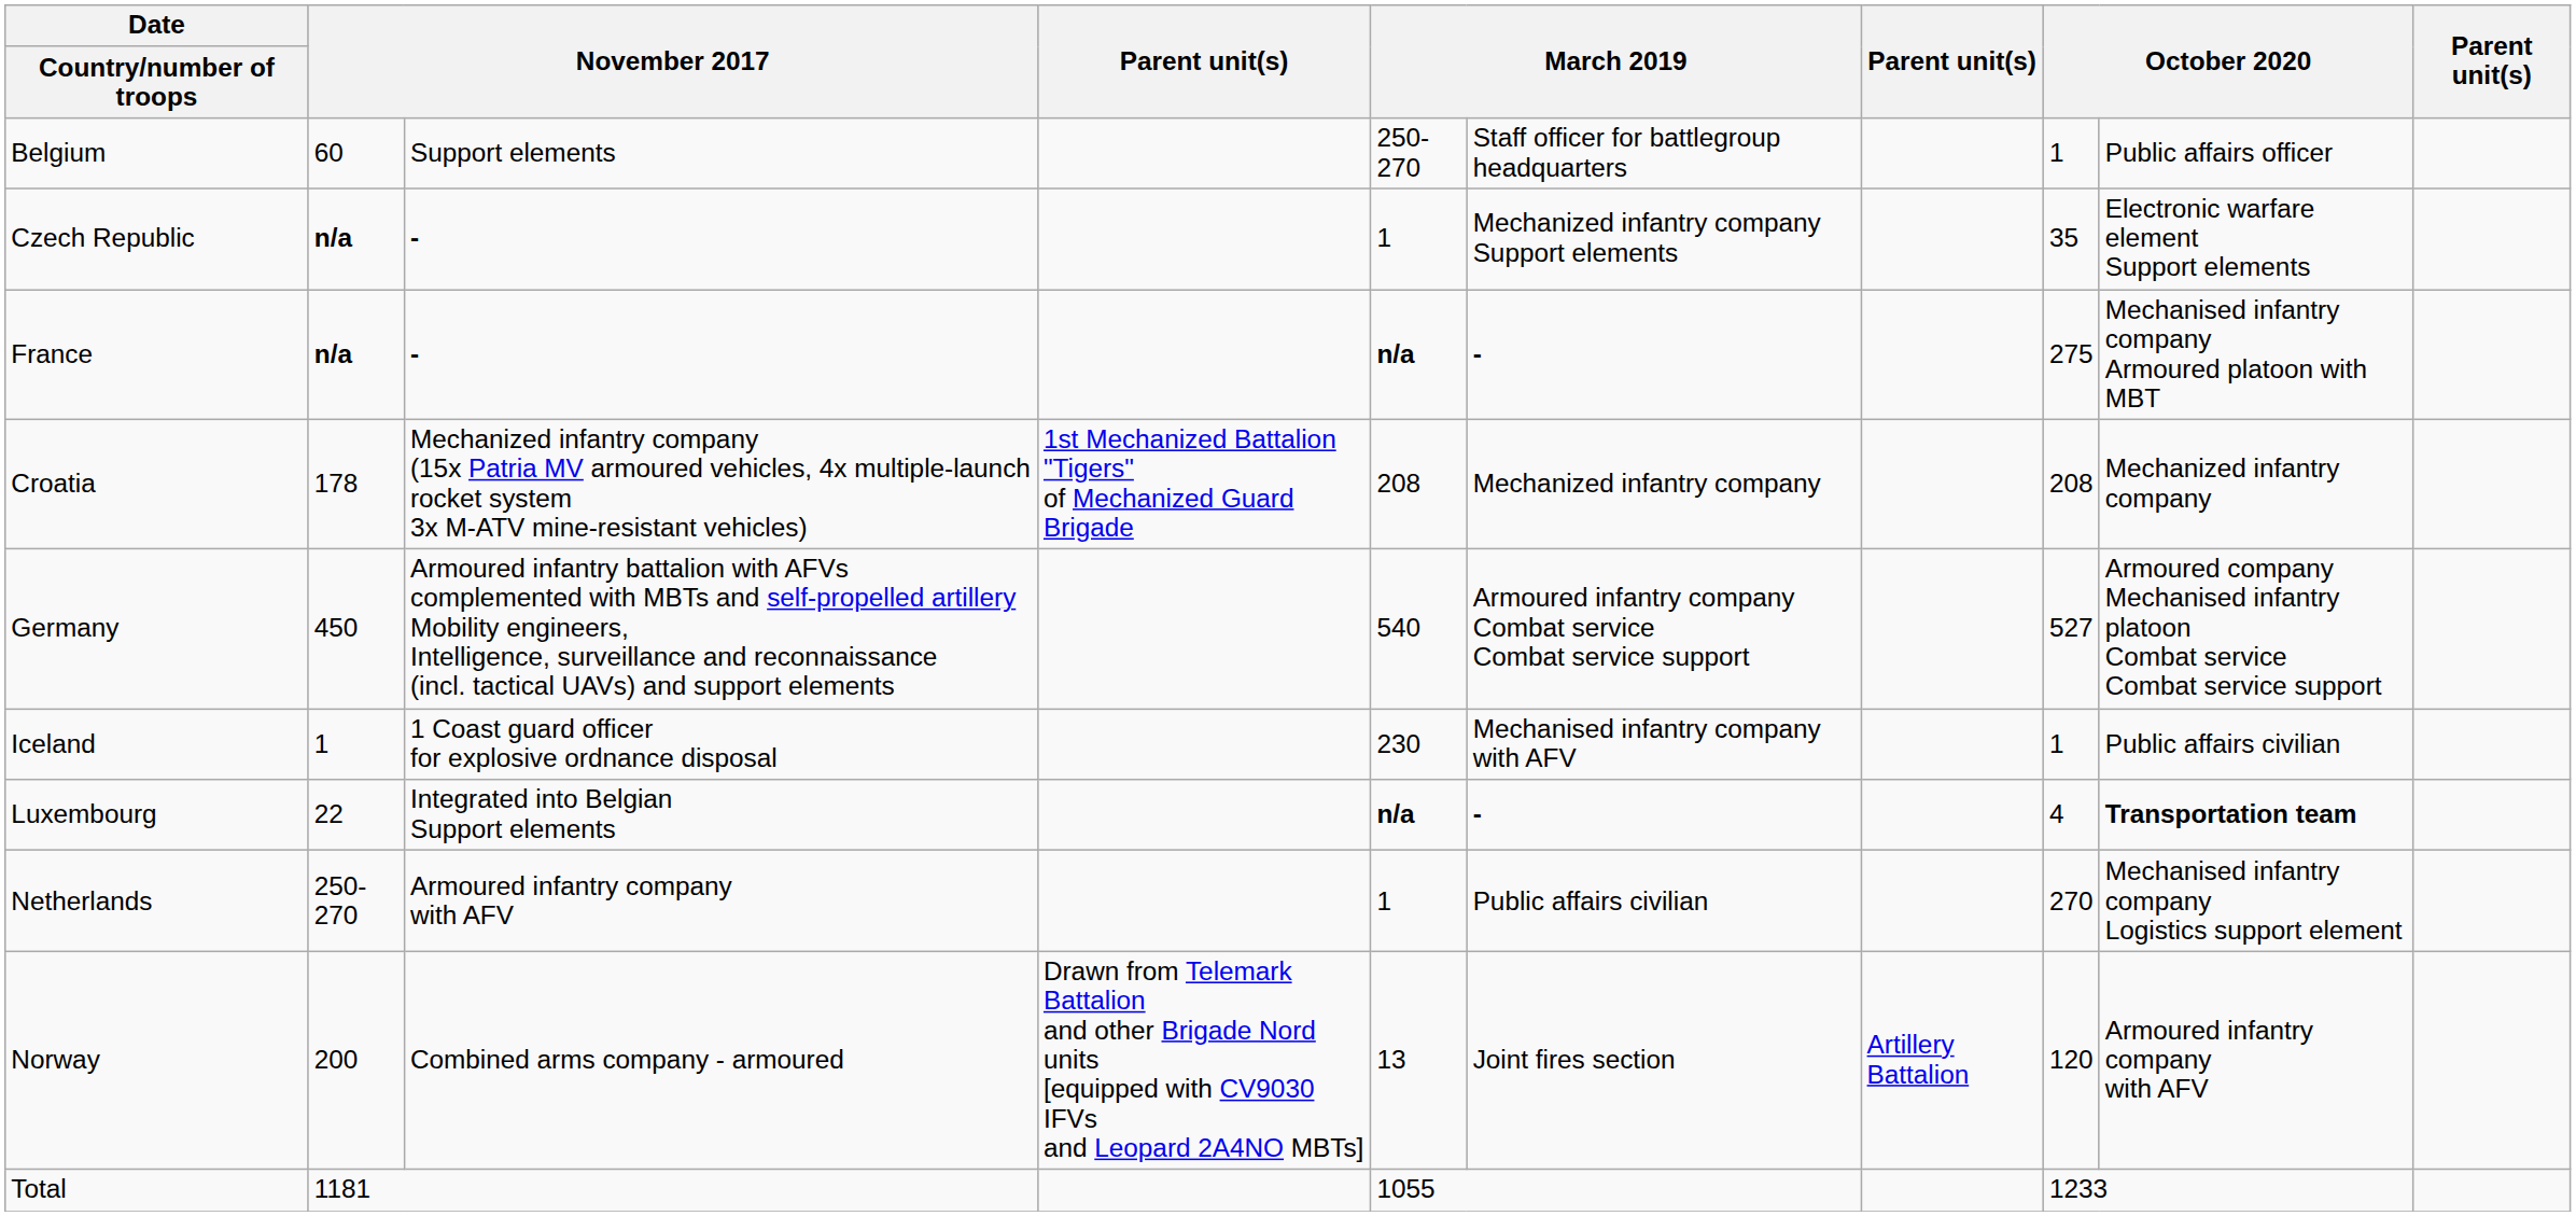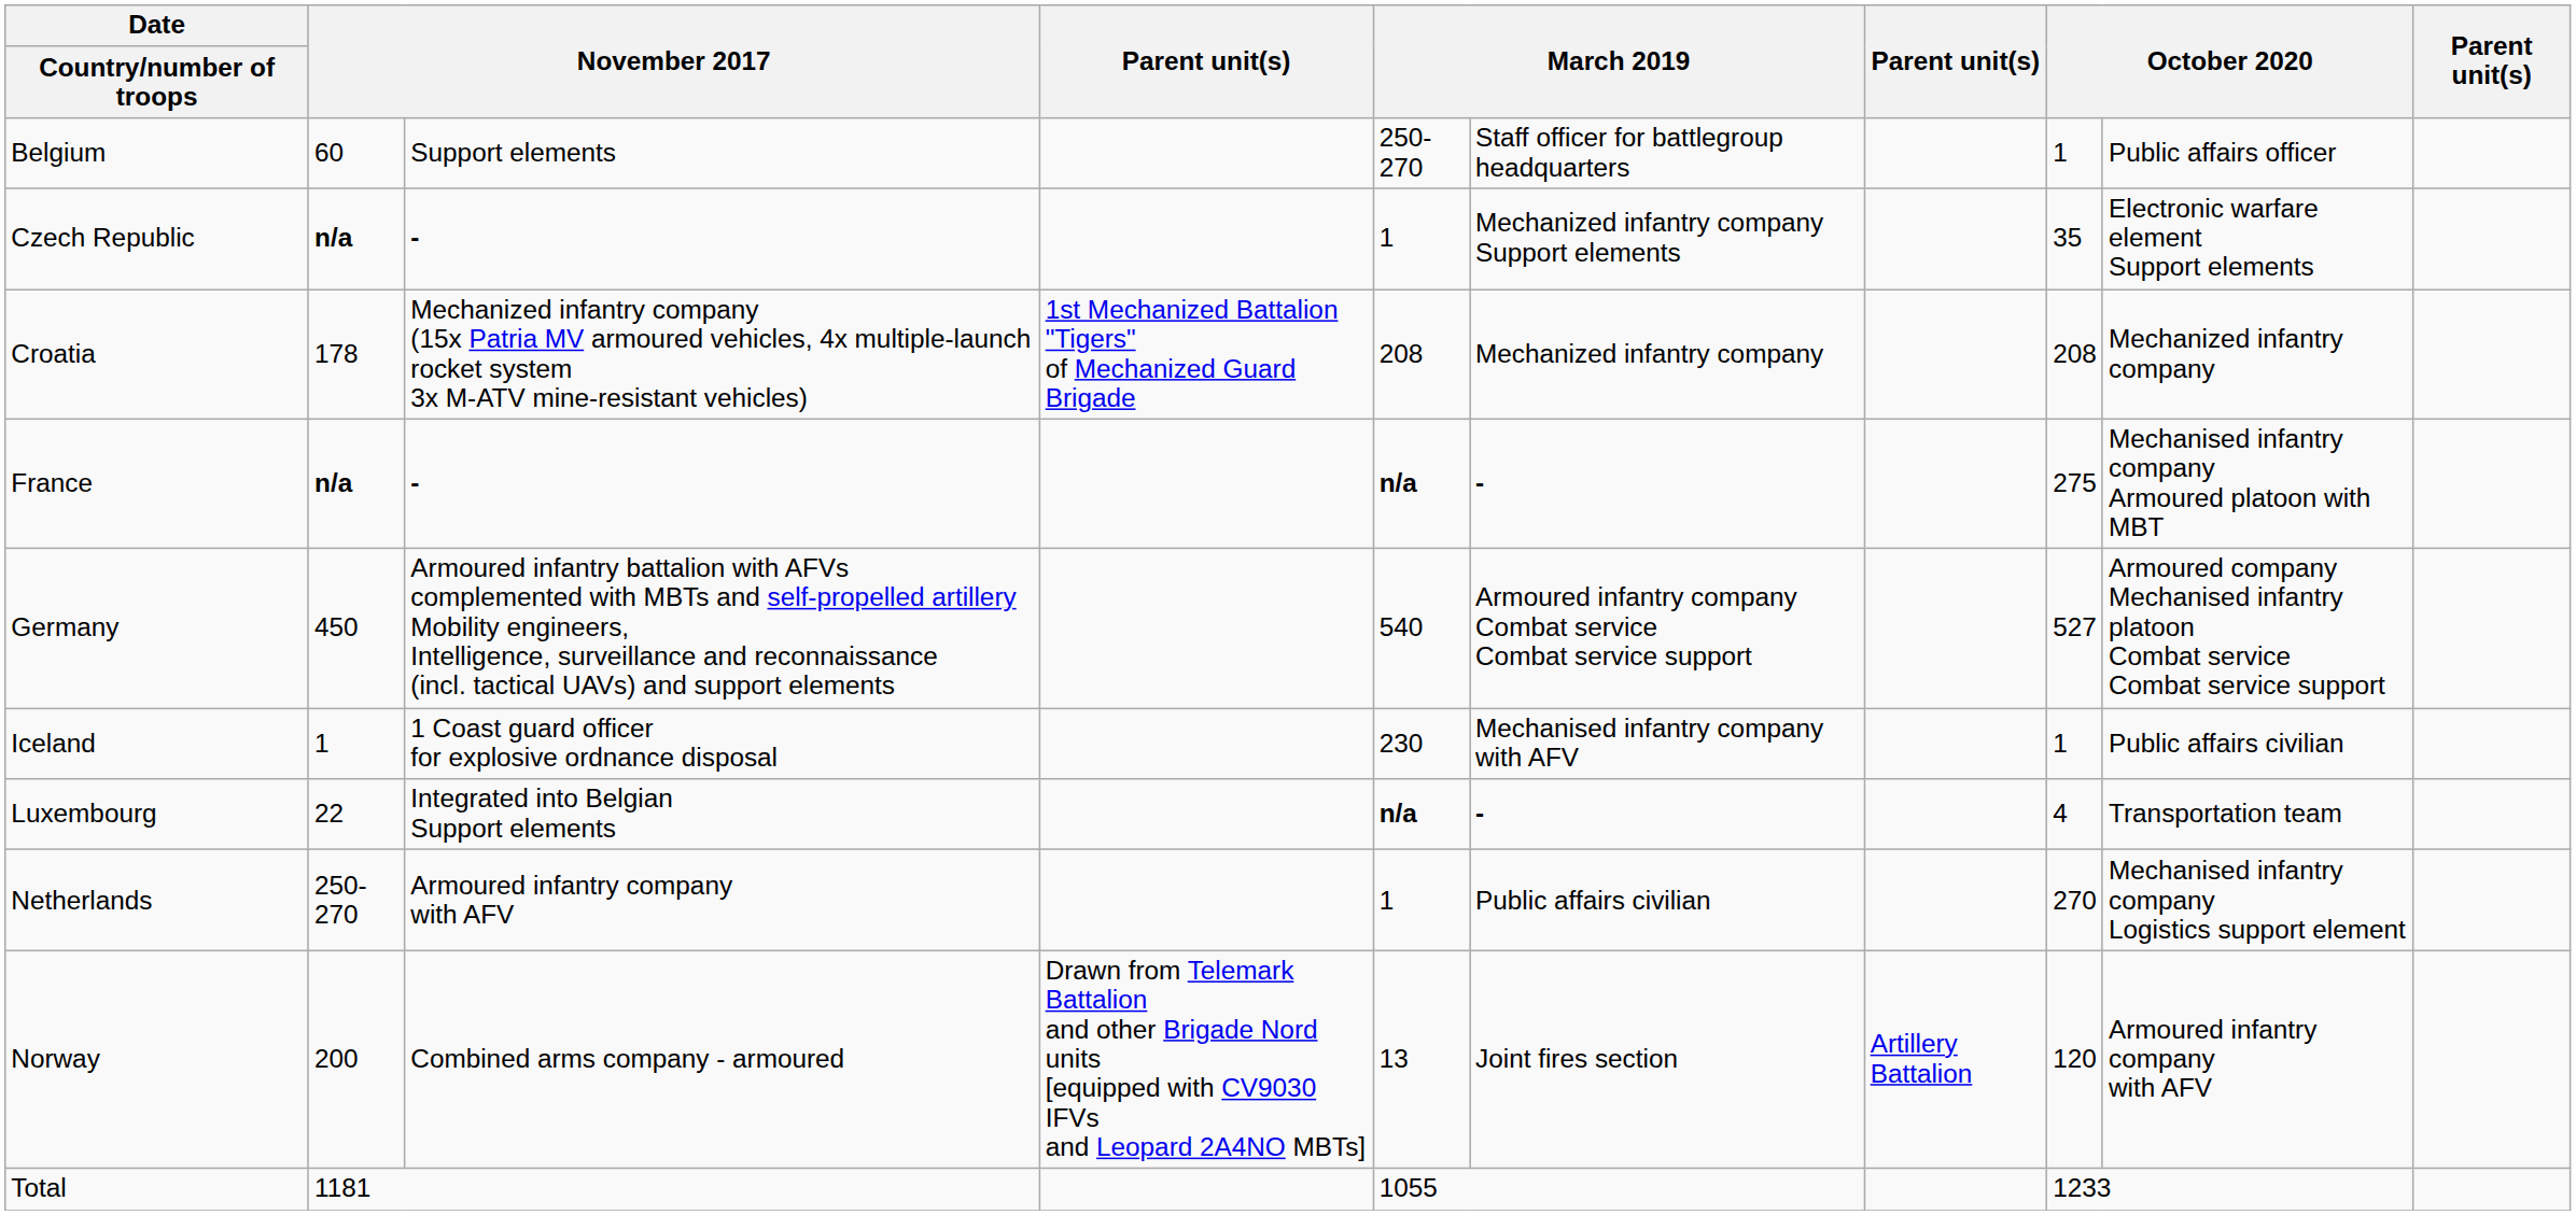rows swapped: Croatia <-> France
Luxembourg | column 9: bold -> normal
